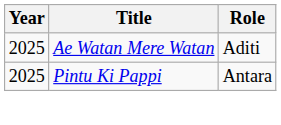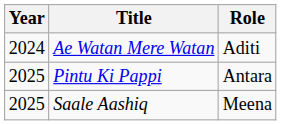Ae Watan Mere Watan | Year: 2025 -> 2024
+ row: 2025 | Saale Aashiq | Meena
